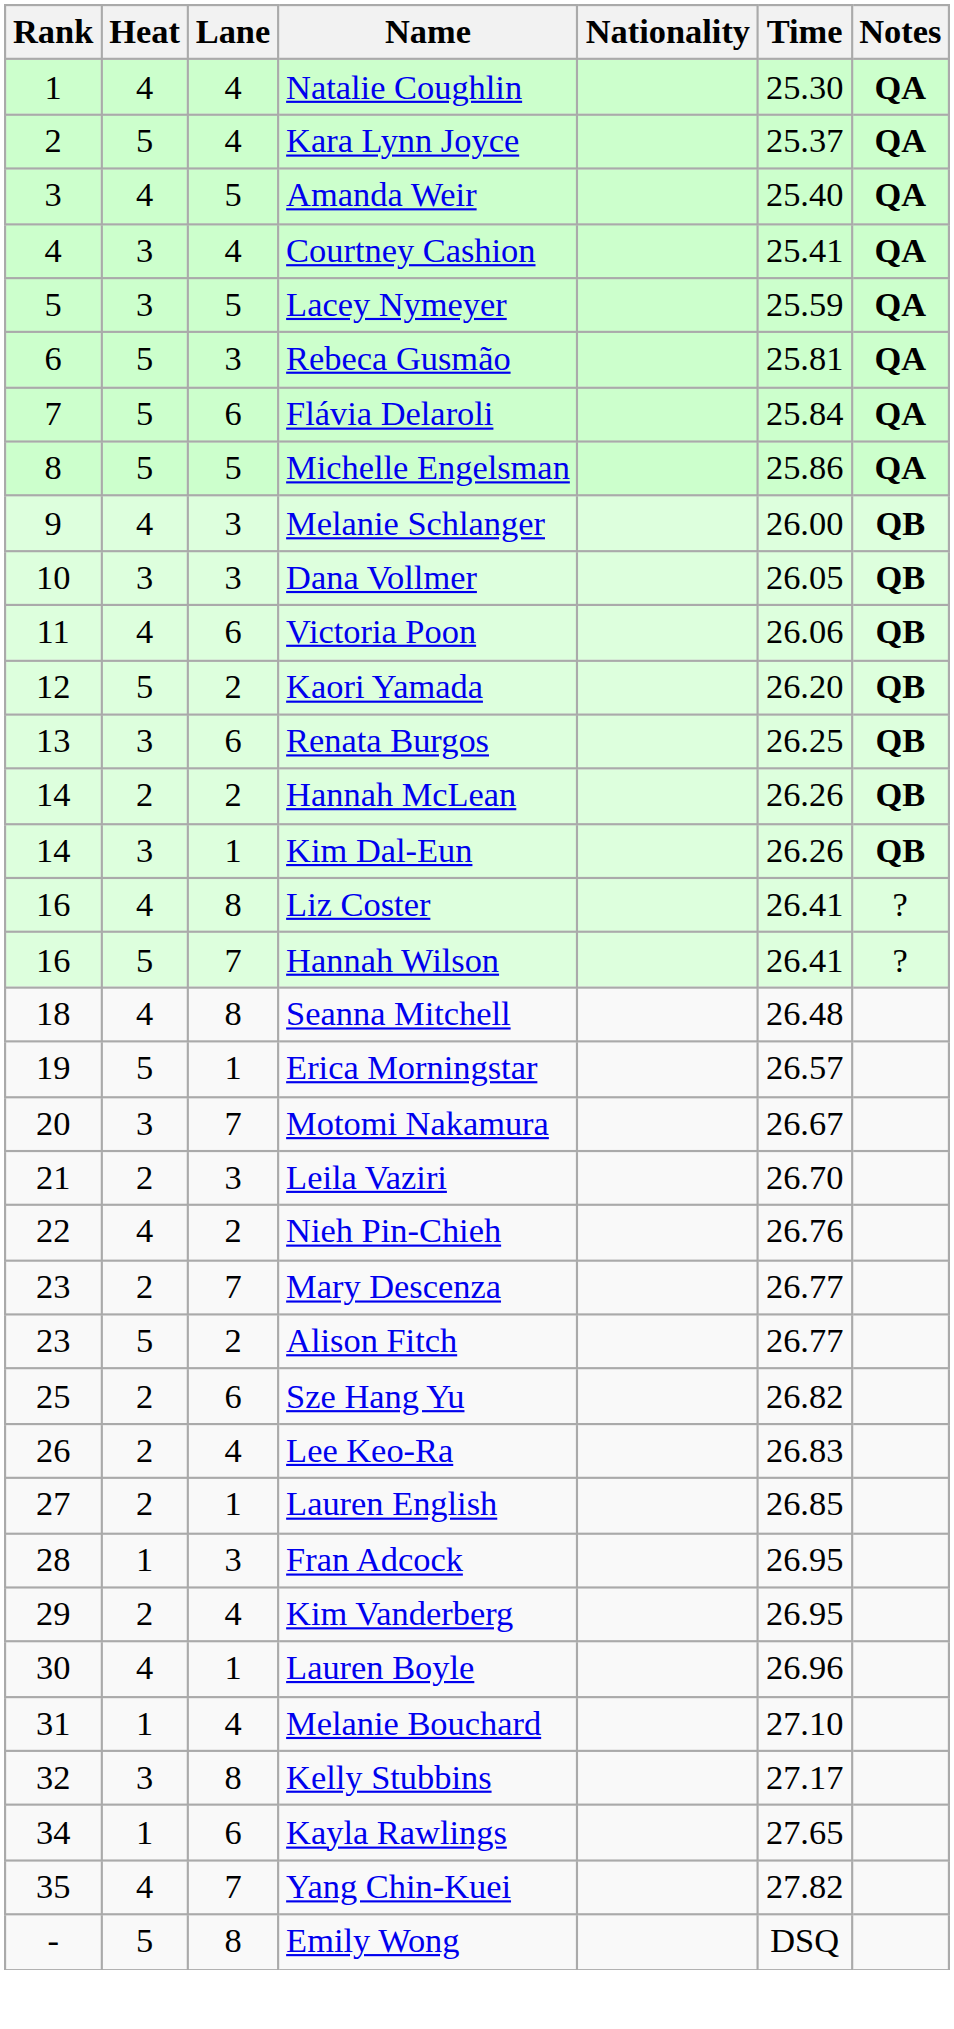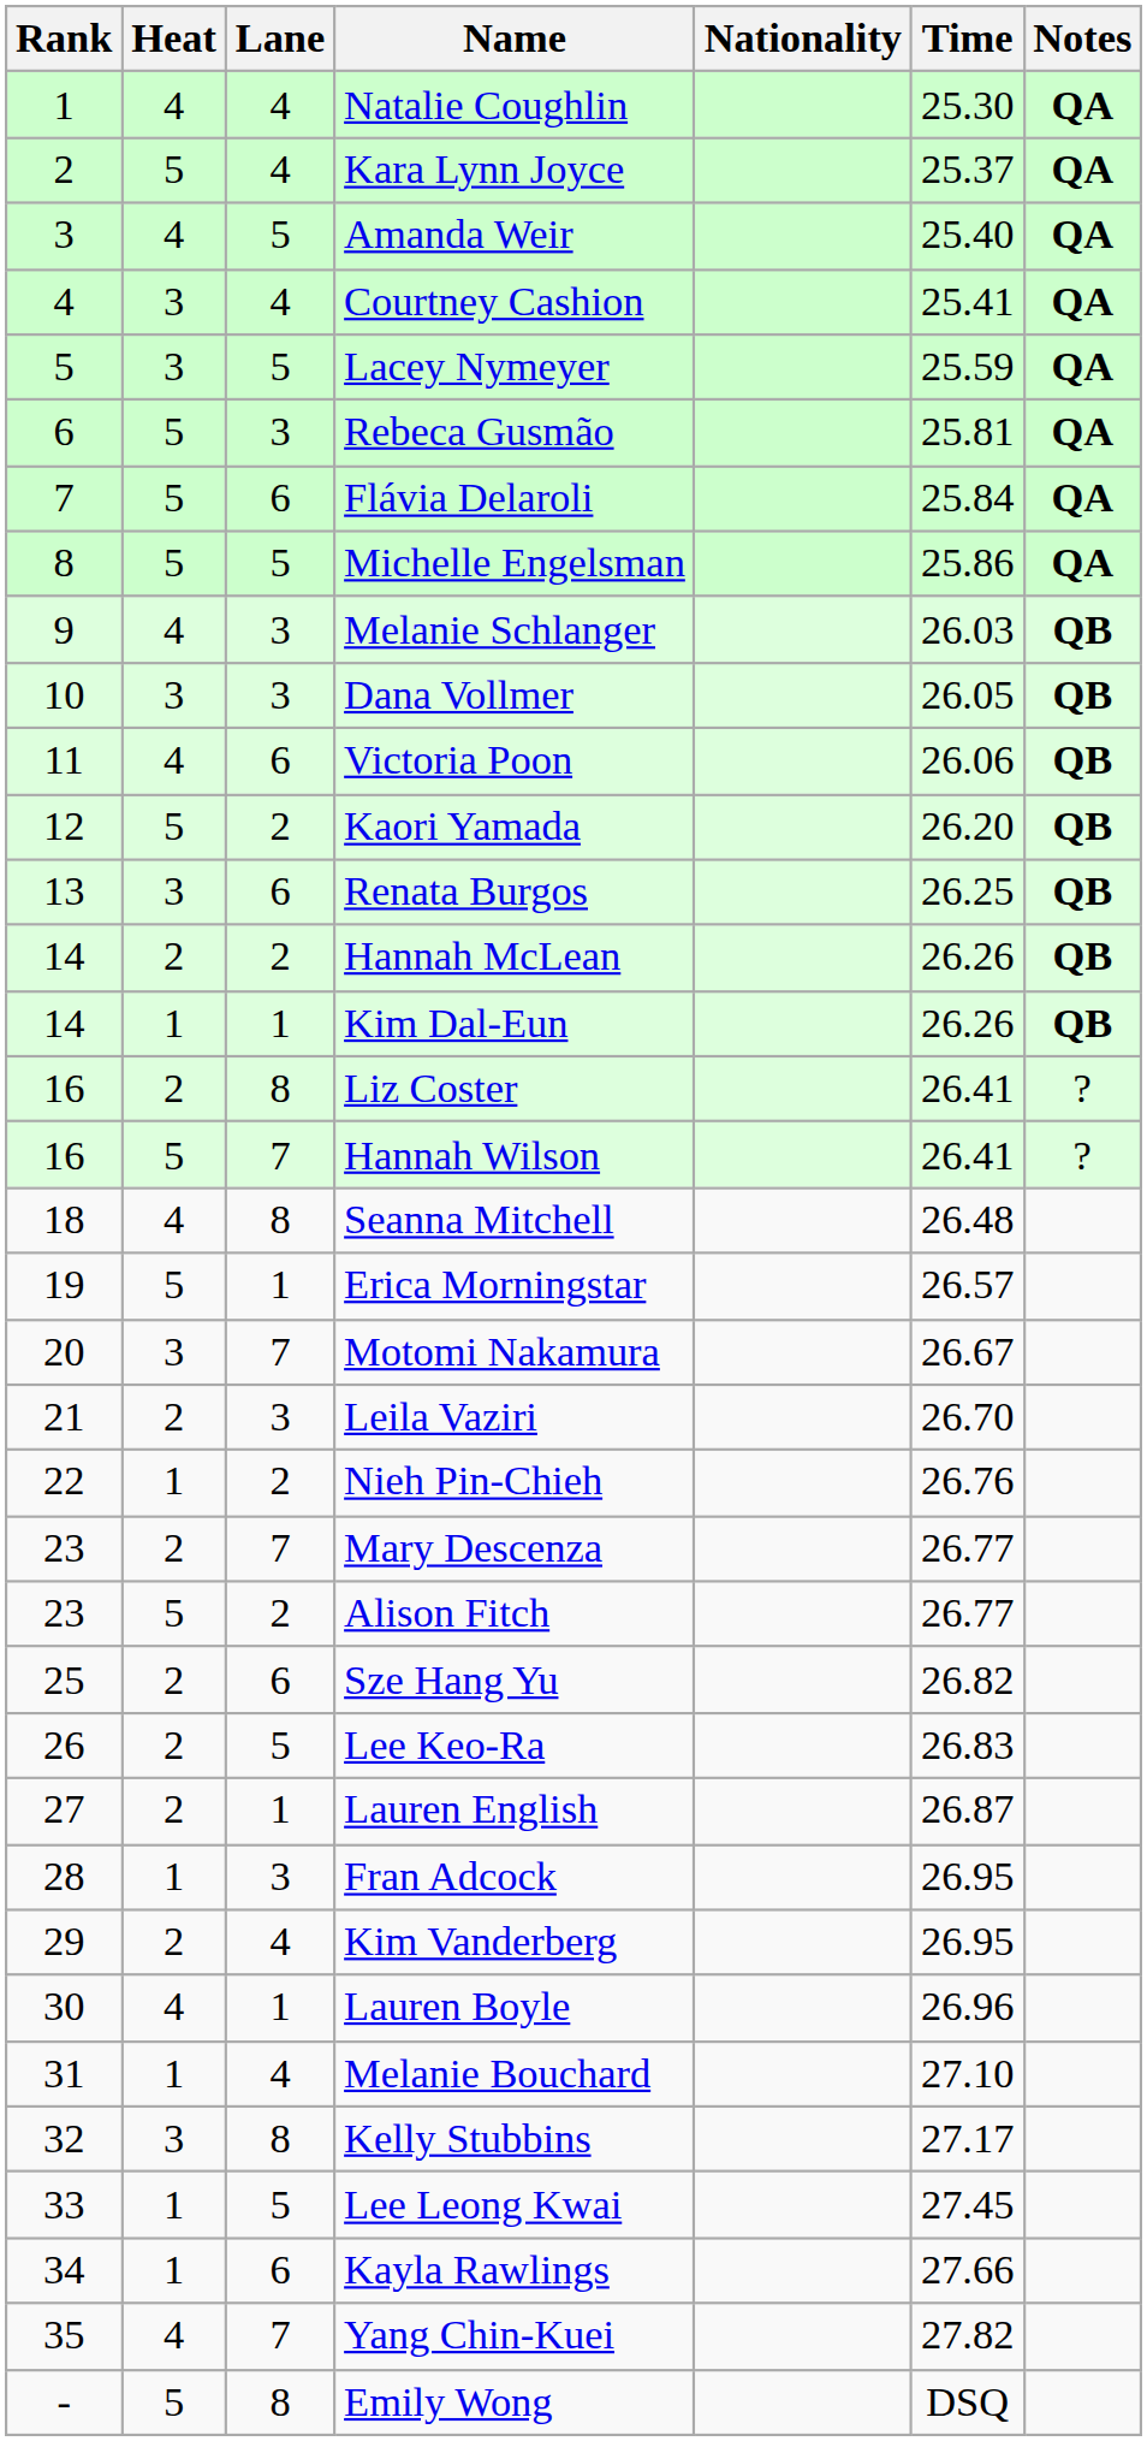Melanie Schlanger | Time: 26.00 -> 26.03
Kim Dal-Eun | Heat: 3 -> 1
Liz Coster | Heat: 4 -> 2
Nieh Pin-Chieh | Heat: 4 -> 1
Lee Keo-Ra | Lane: 4 -> 5
Lauren English | Time: 26.85 -> 26.87
+ row: 33 | 1 | 5 | Lee Leong Kwai | 27.45
Kayla Rawlings | Time: 27.65 -> 27.66
